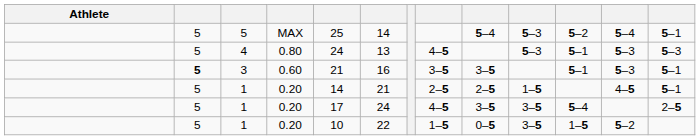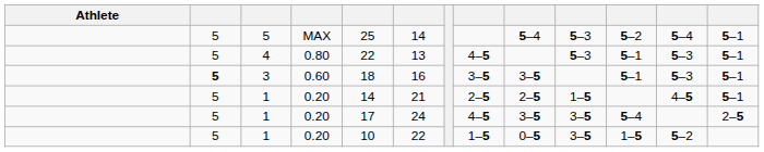4 | column 5: 24 -> 22
4 | column 13: 5–3 -> 5–1
3 | column 5: 21 -> 18
